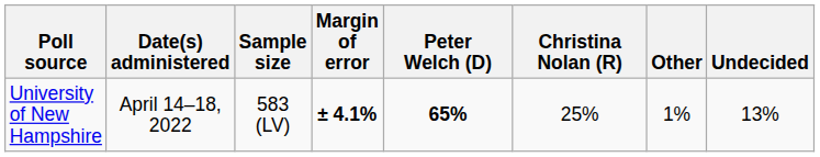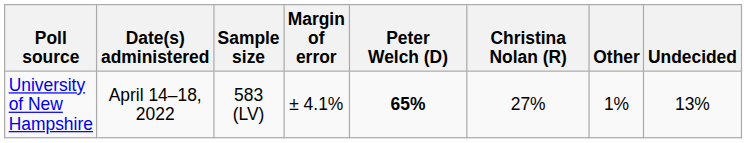University of New Hampshire | Margin of error: bold -> normal
University of New Hampshire | Christina Nolan (R): 25% -> 27%
